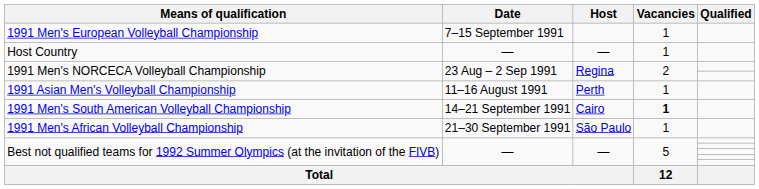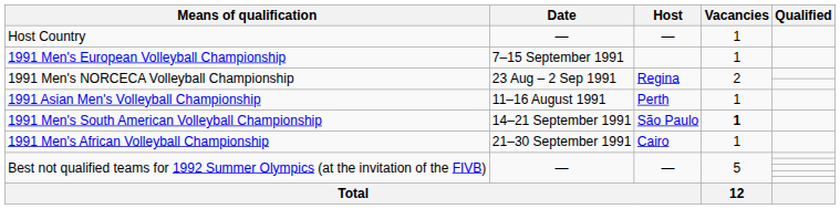rows swapped: Host Country <-> 1991 Men's European Volleyball Championship
1991 Men's South American Volleyball Championship | Host: Cairo -> São Paulo
1991 Men's African Volleyball Championship | Host: São Paulo -> Cairo
